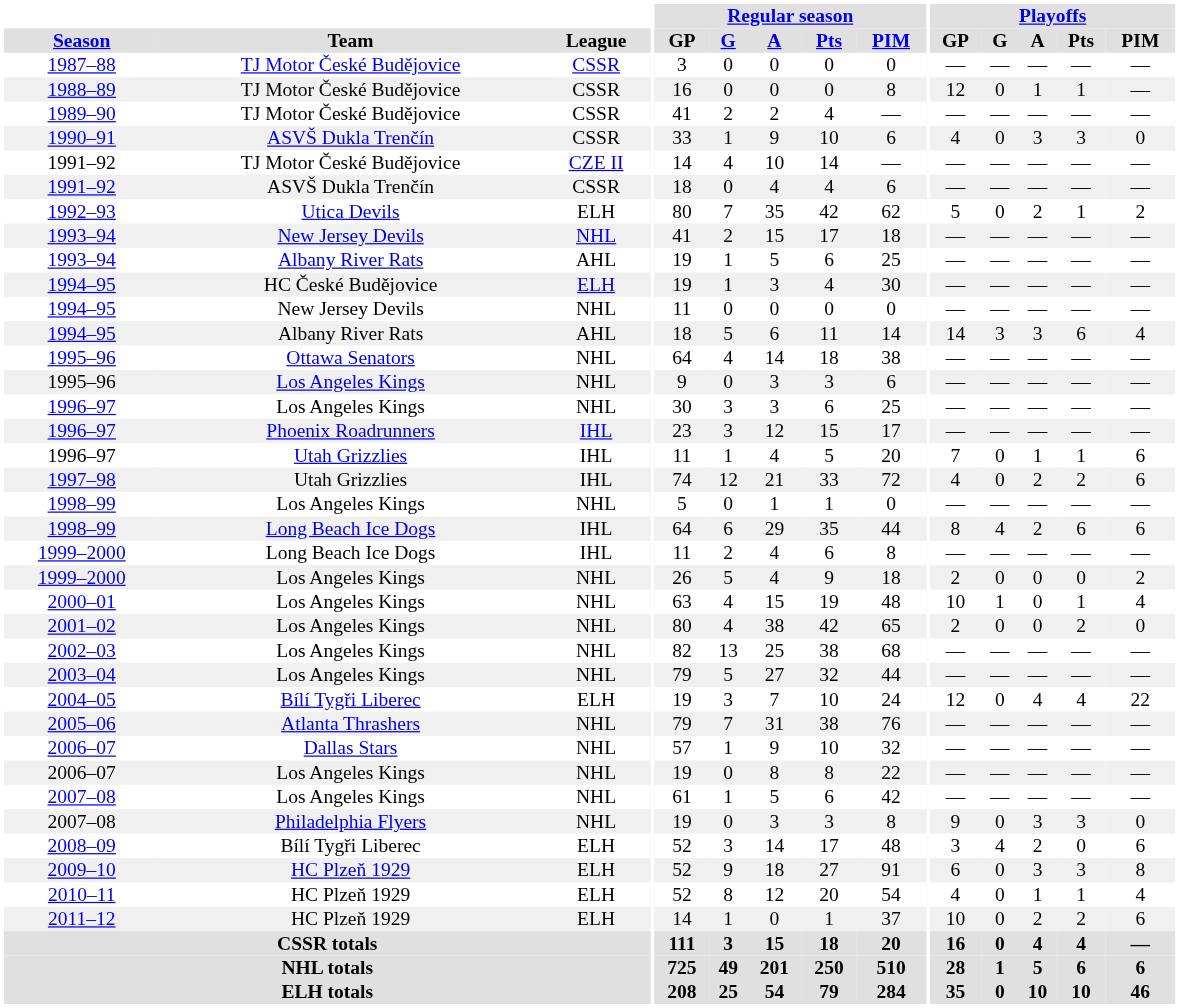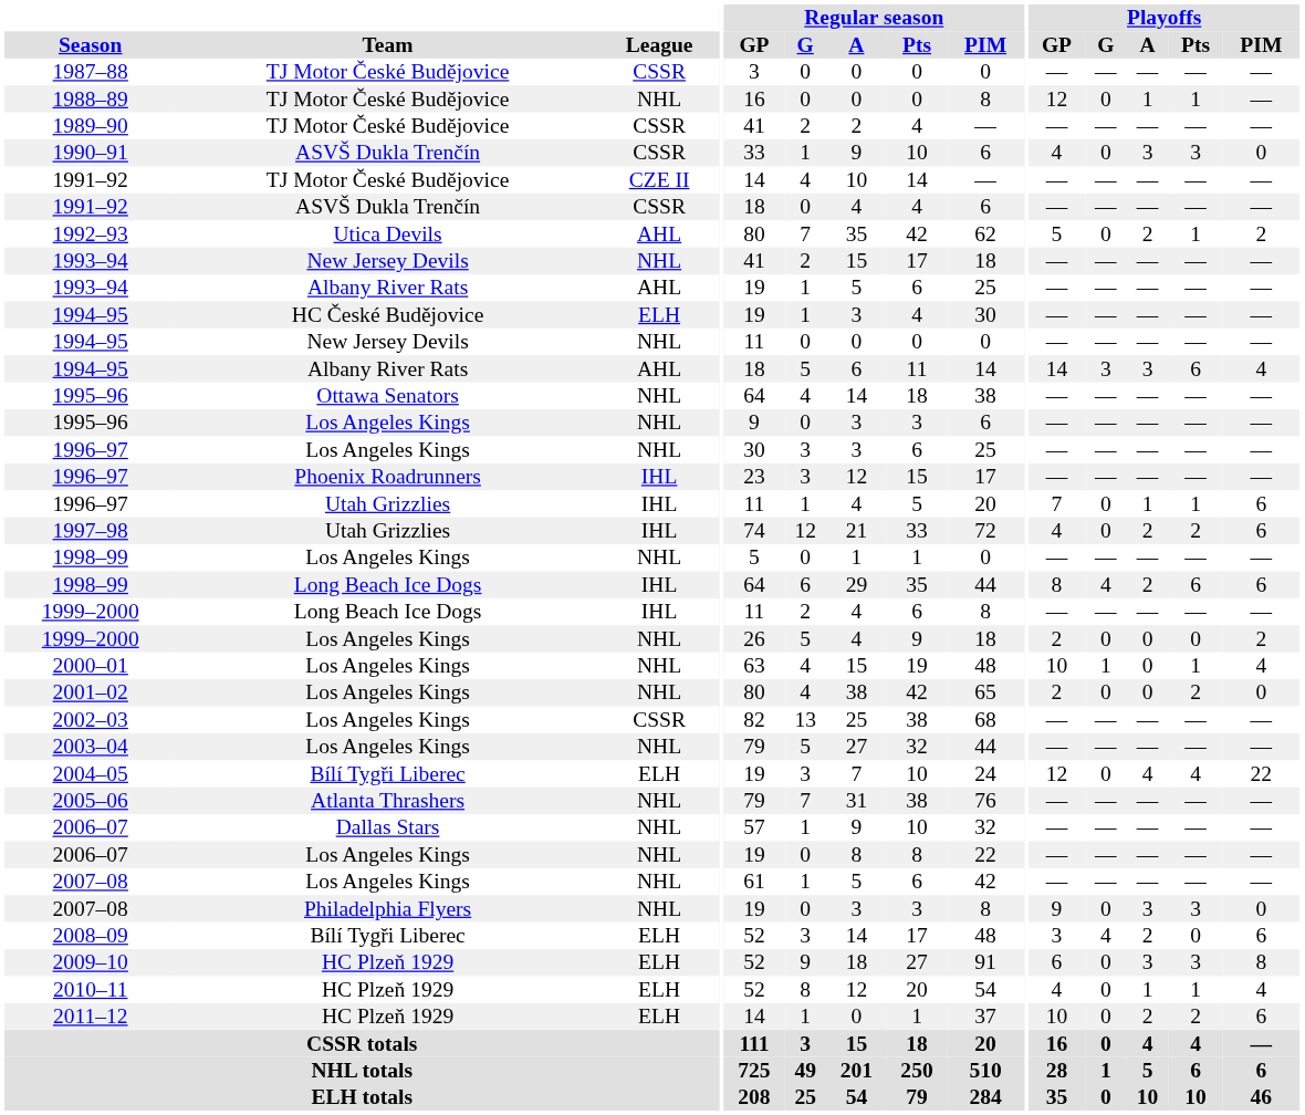1988–89 | League: CSSR -> NHL
1992–93 | League: ELH -> AHL
2002–03 | League: NHL -> CSSR
